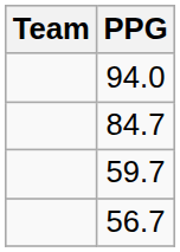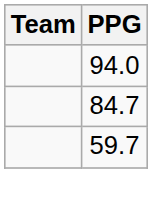- row: 56.7
